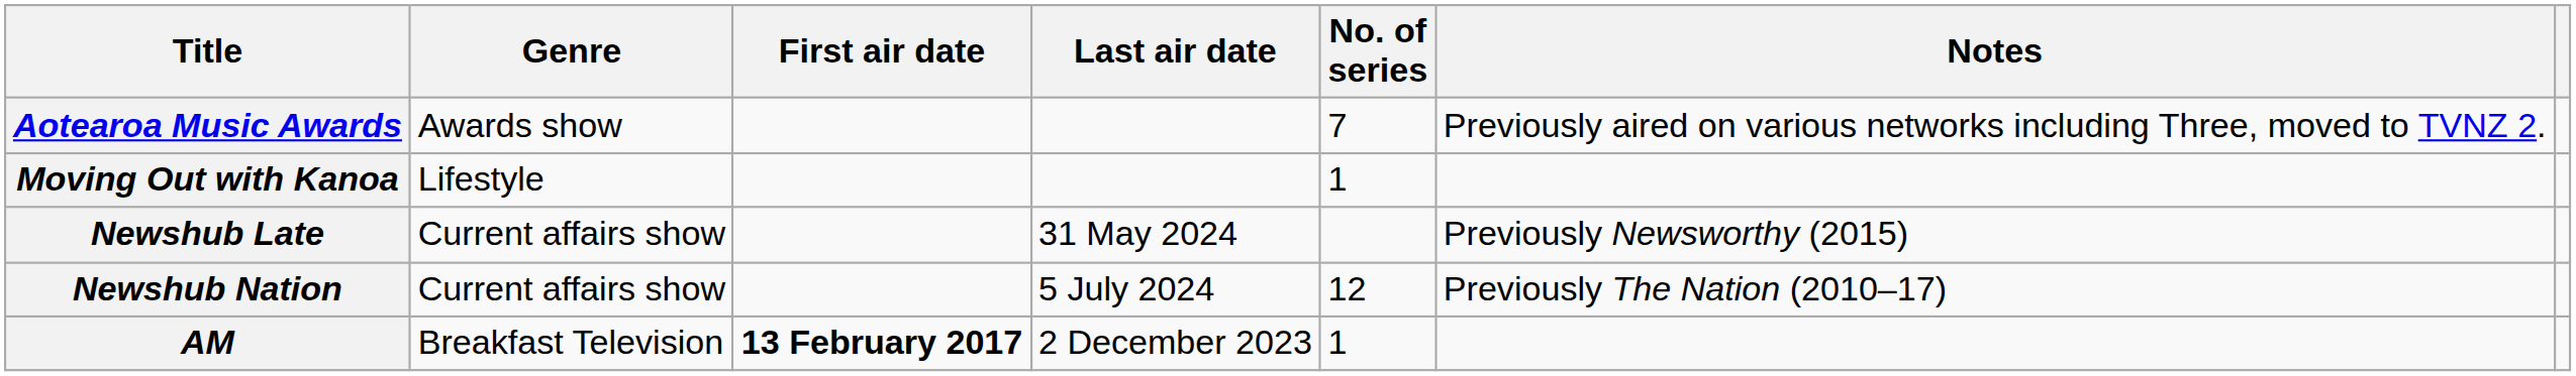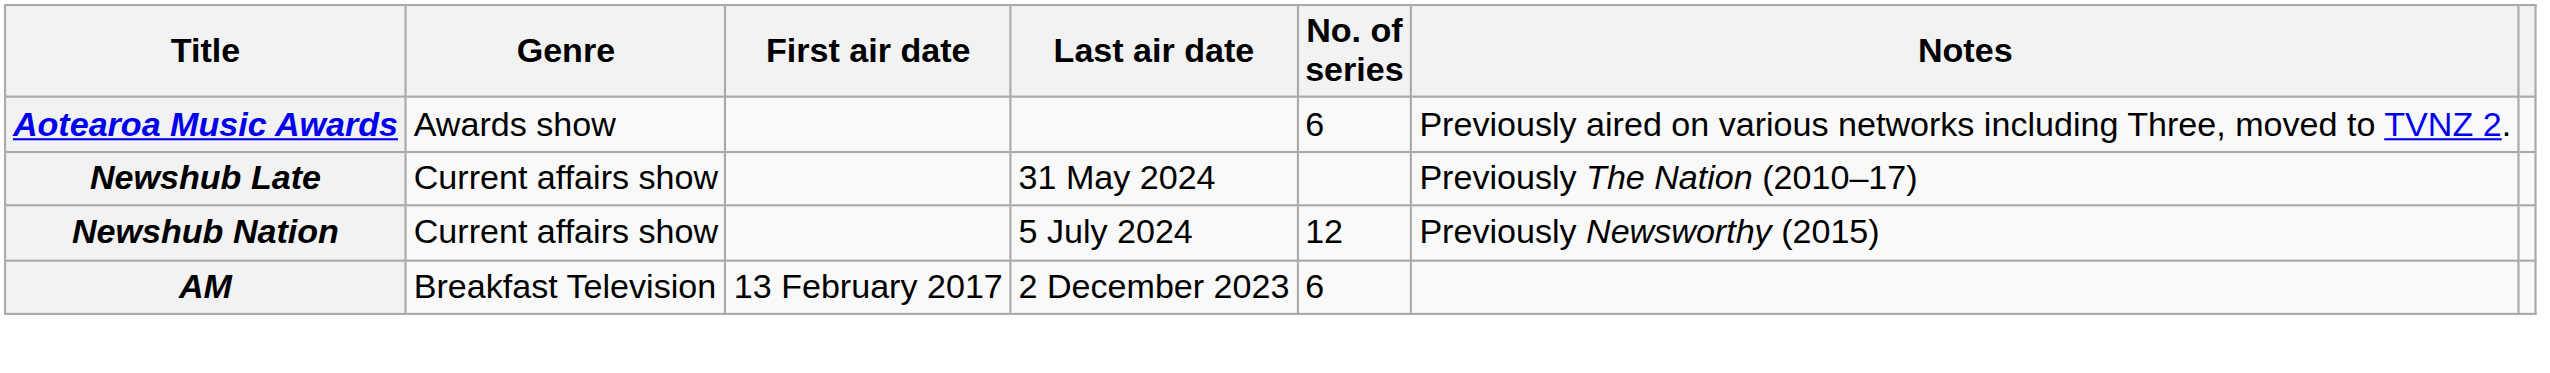Aotearoa Music Awards | No. of series: 7 -> 6
- row: Moving Out with Kanoa | Lifestyle | 1
Newshub Late | Notes: Previously Newsworthy (2015) -> Previously The Nation (2010–17)
Newshub Nation | Notes: Previously The Nation (2010–17) -> Previously Newsworthy (2015)
AM | First air date: bold -> normal
AM | No. of series: 1 -> 6
